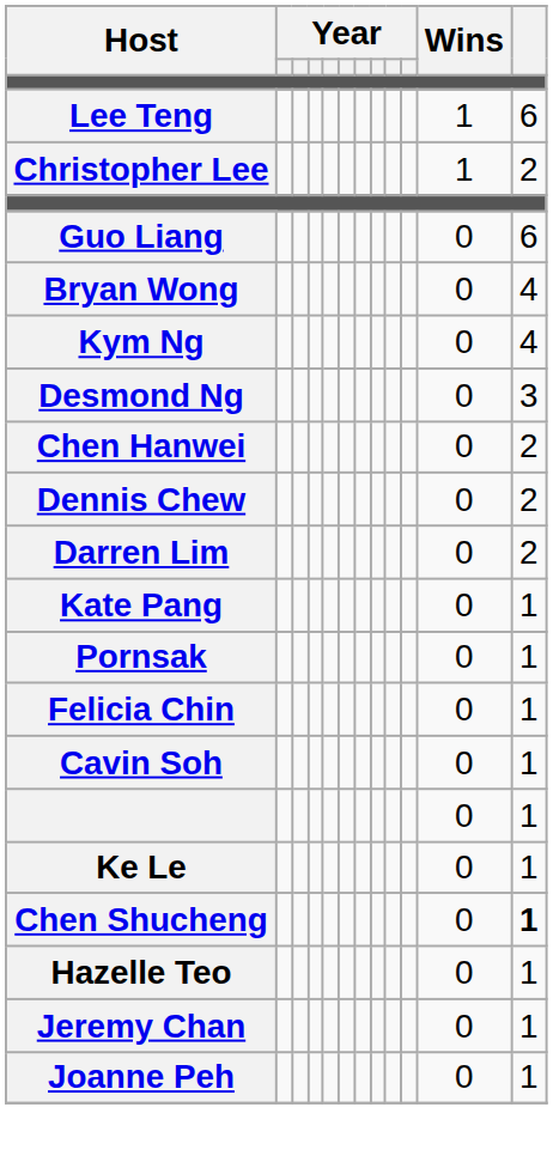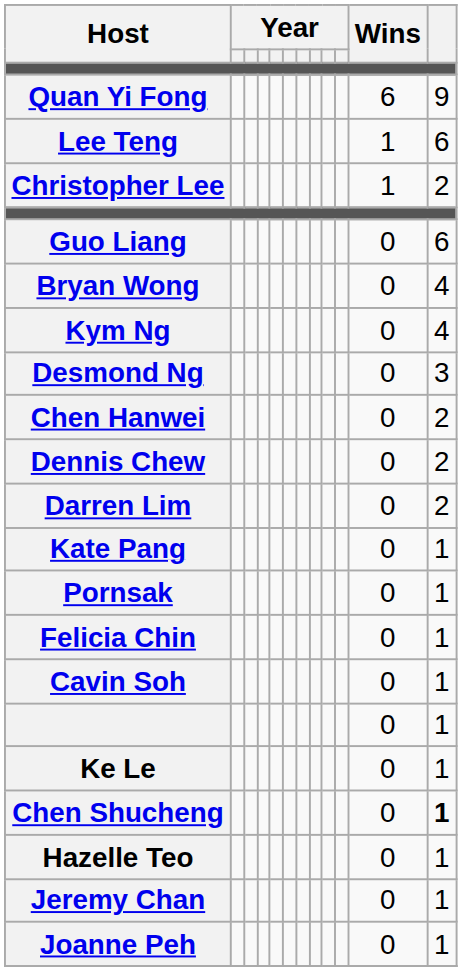+ row: Quan Yi Fong | 6 | 9
